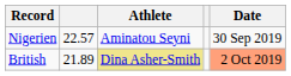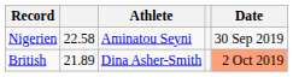Nigerien | column 2: 22.57 -> 22.58
British | Athlete: khaki background -> no background
